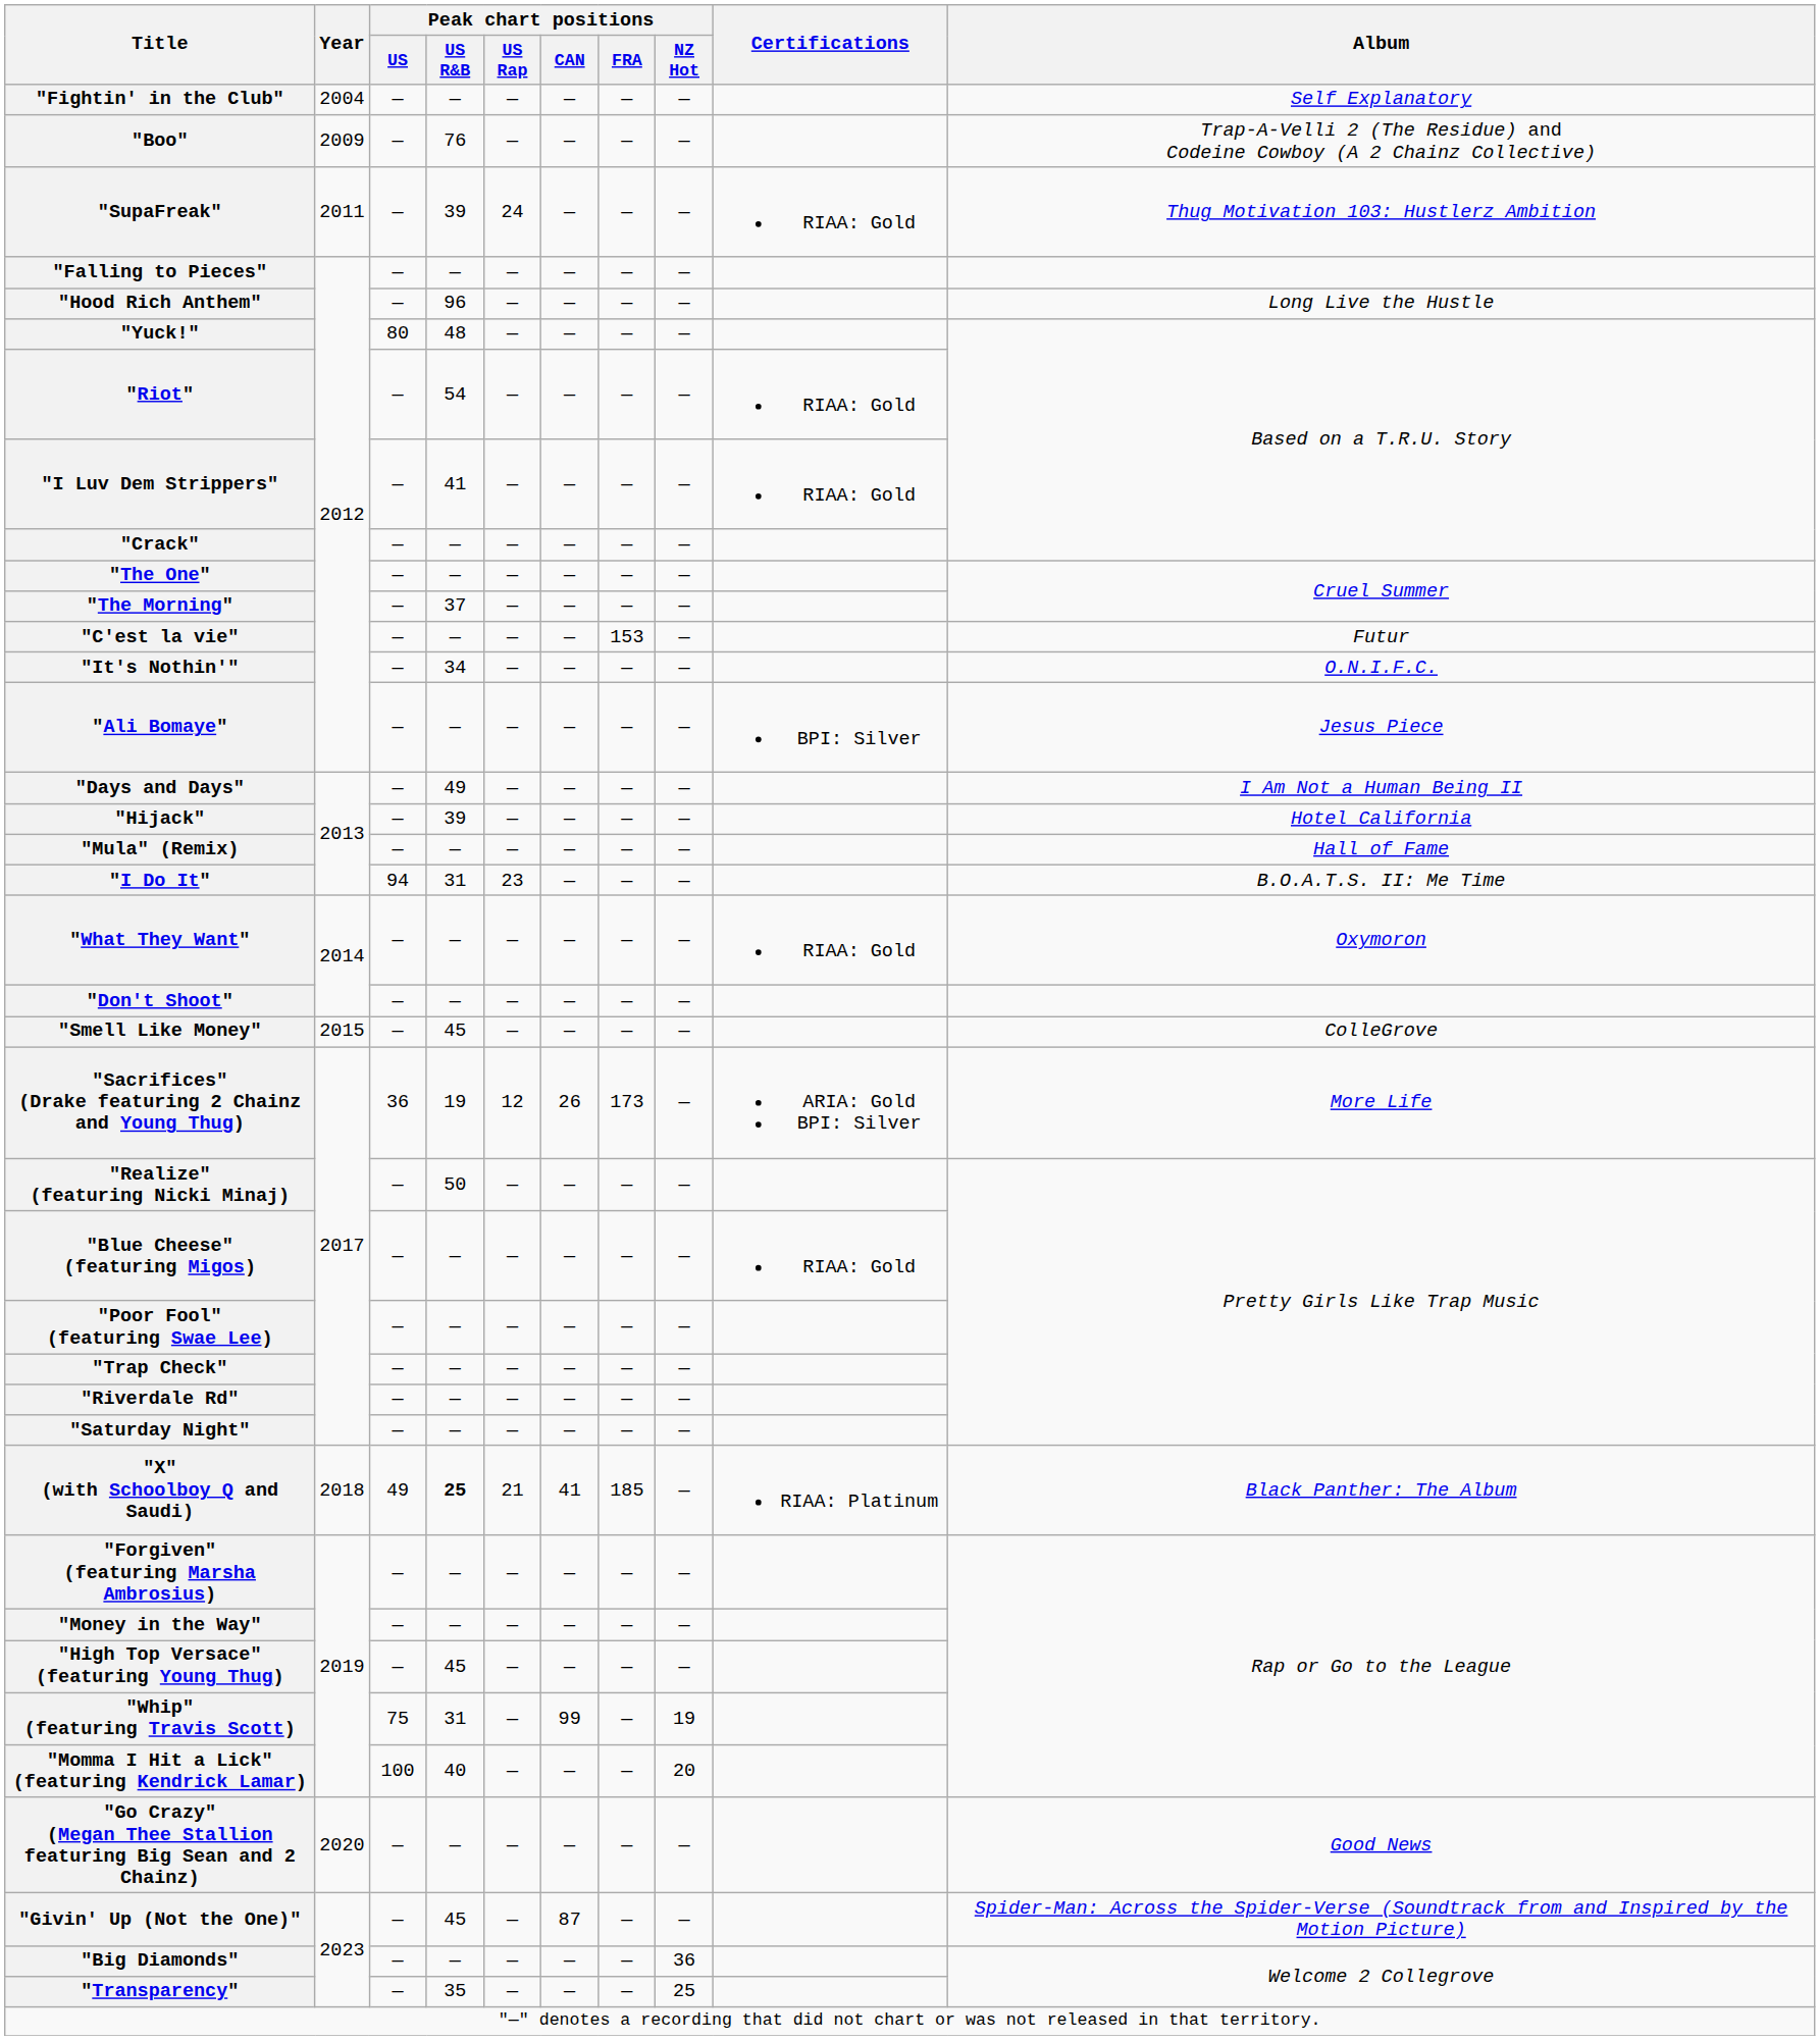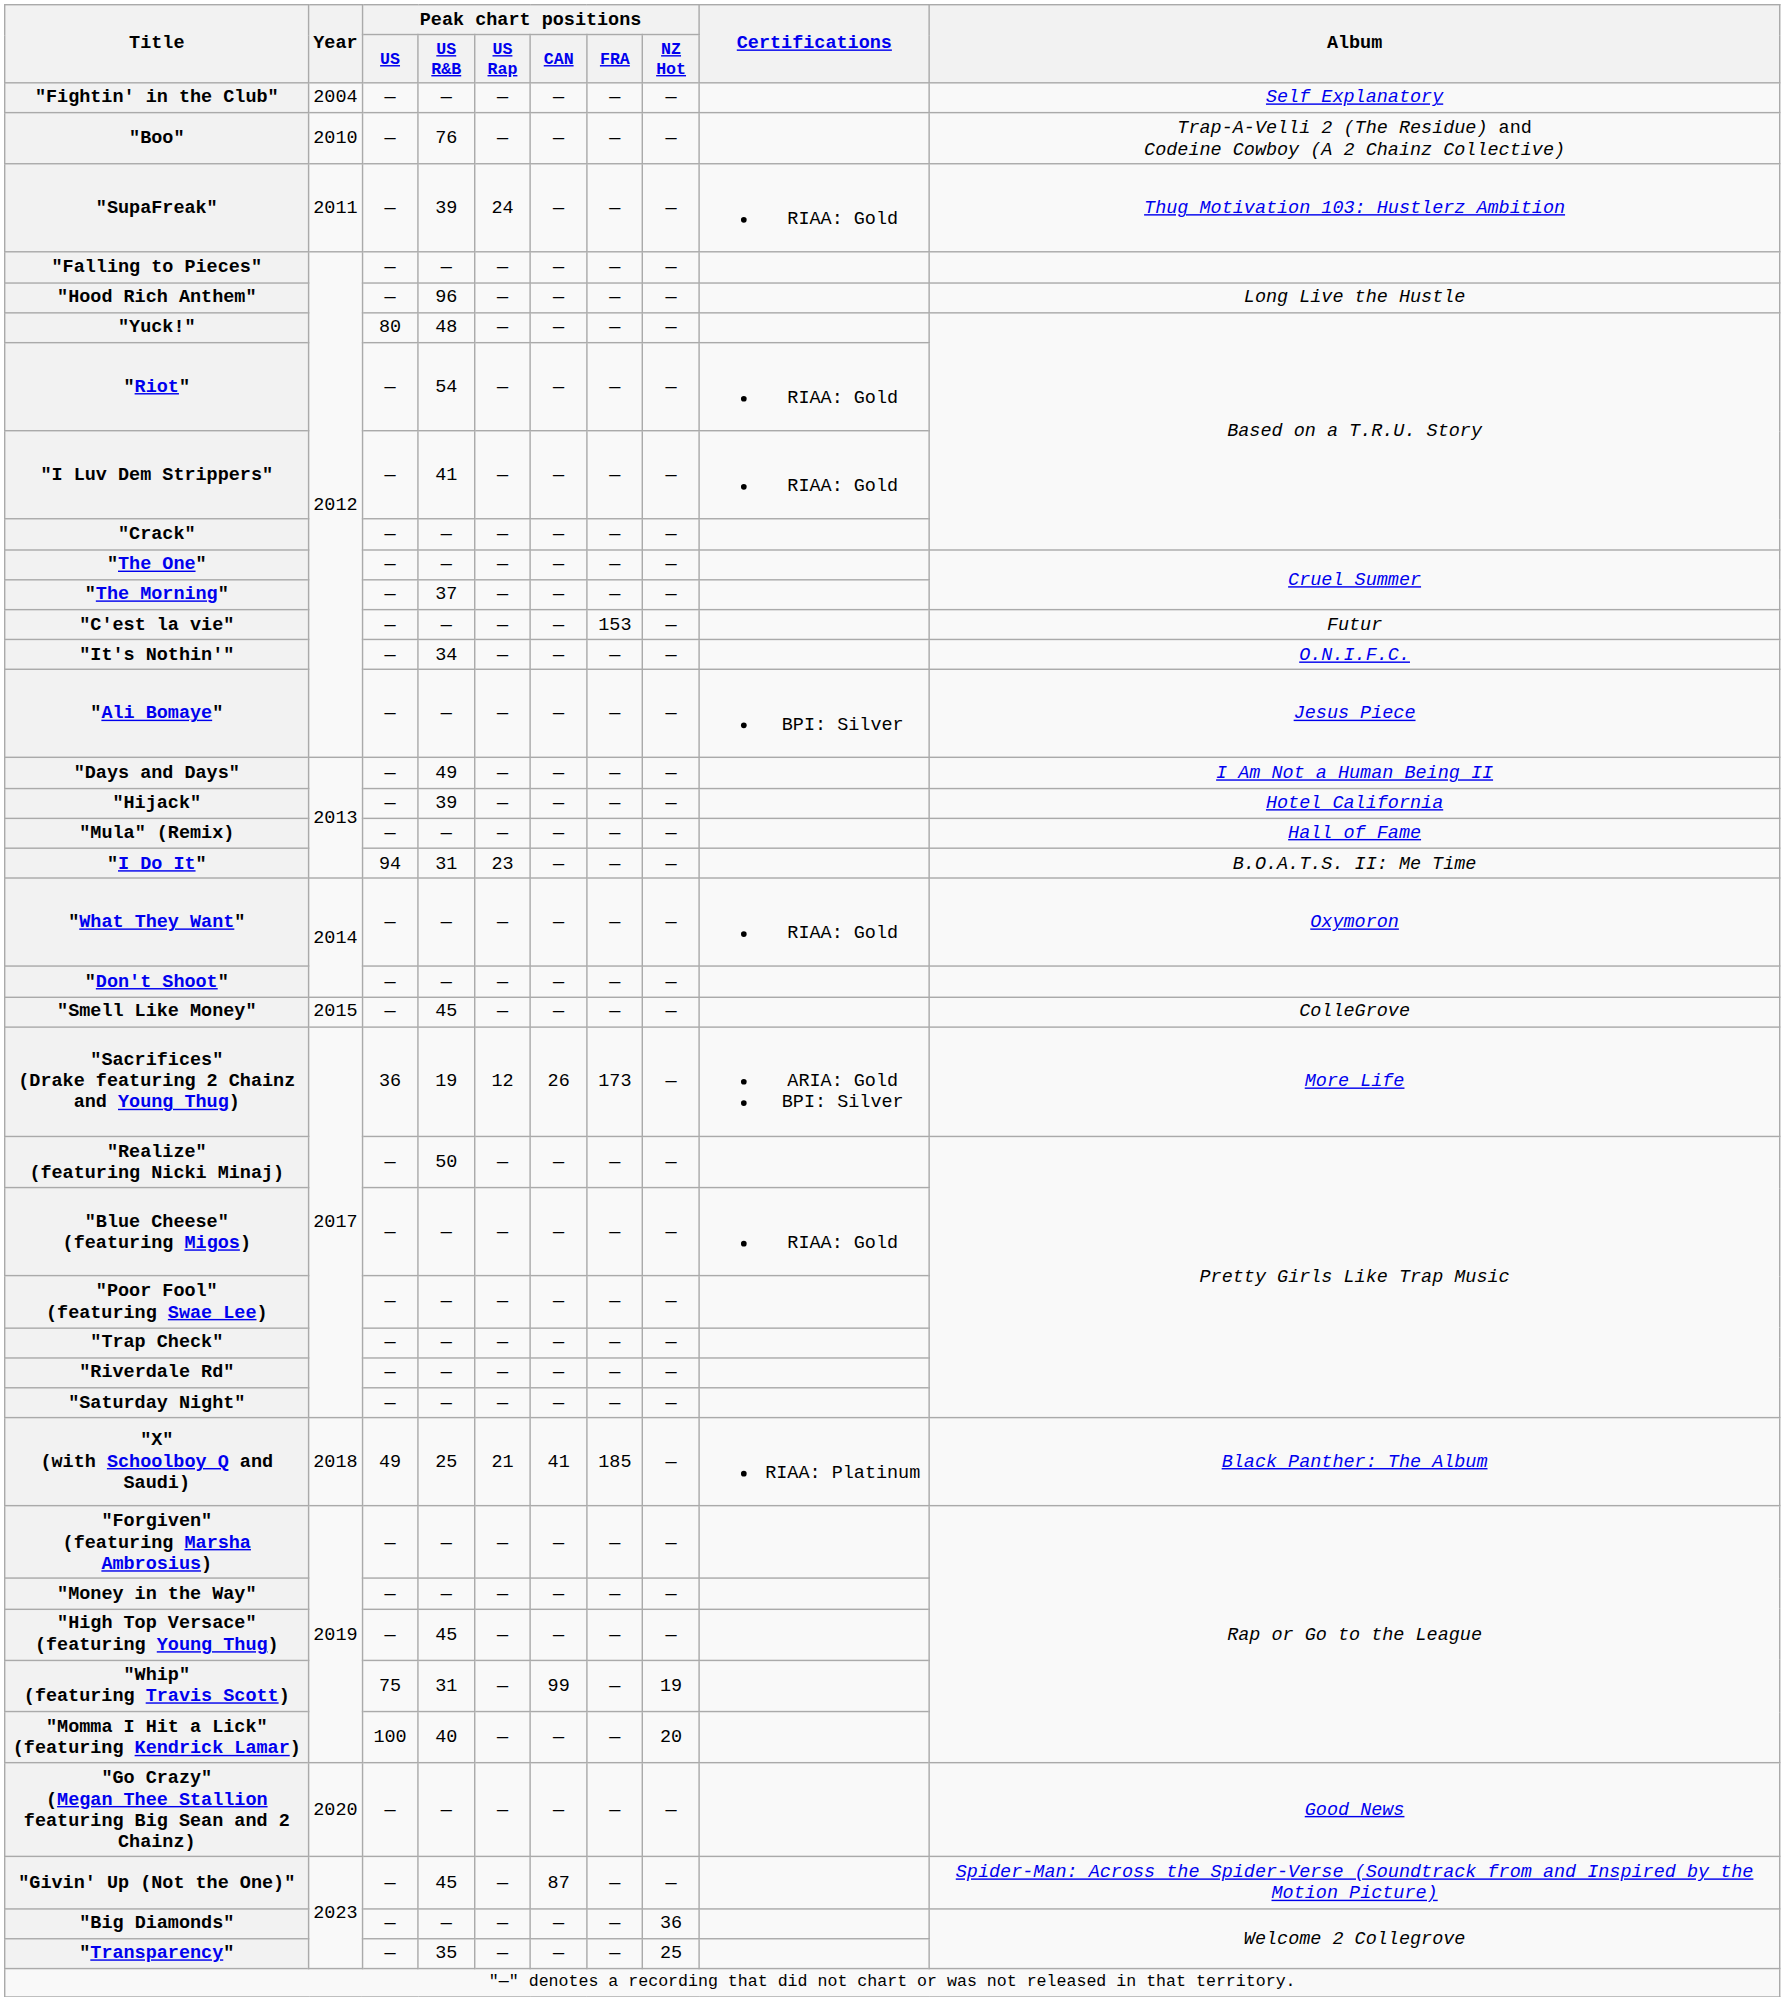"Boo" | Year: 2009 -> 2010
"X" (with Schoolboy Q and Saudi) | Peak chart positions / US R&B: bold -> normal
